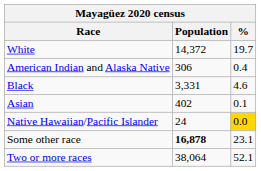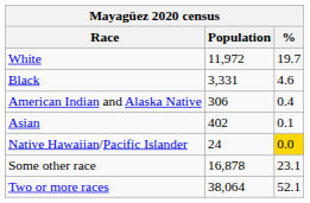White | Population: 14,372 -> 11,972
rows swapped: Black <-> American Indian and Alaska Native
Some other race | Population: bold -> normal
